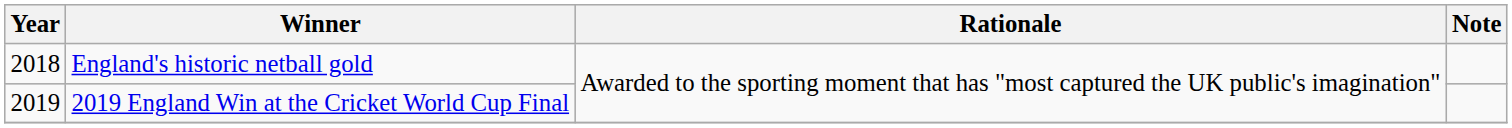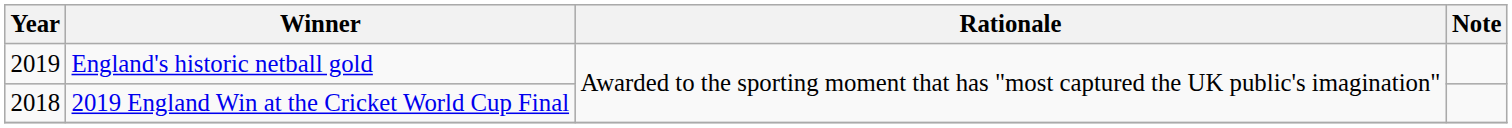England's historic netball gold | Year: 2018 -> 2019
2019 England Win at the Cricket World Cup Final | Year: 2019 -> 2018
